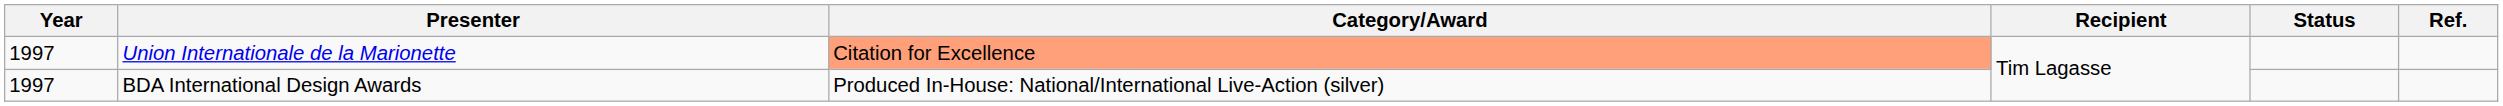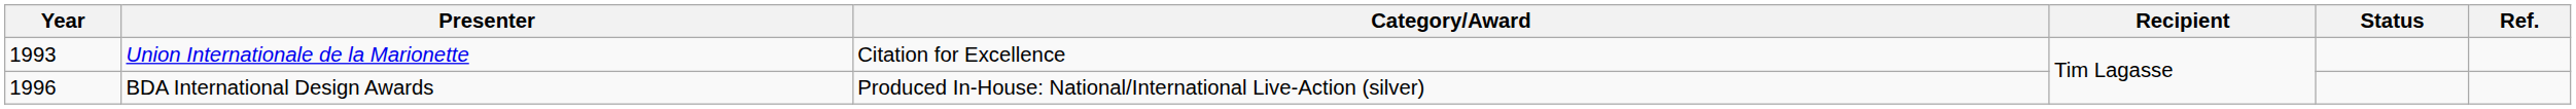Union Internationale de la Marionette | Year: 1997 -> 1993
Union Internationale de la Marionette | Category/Award: lightsalmon background -> no background
BDA International Design Awards | Year: 1997 -> 1996
